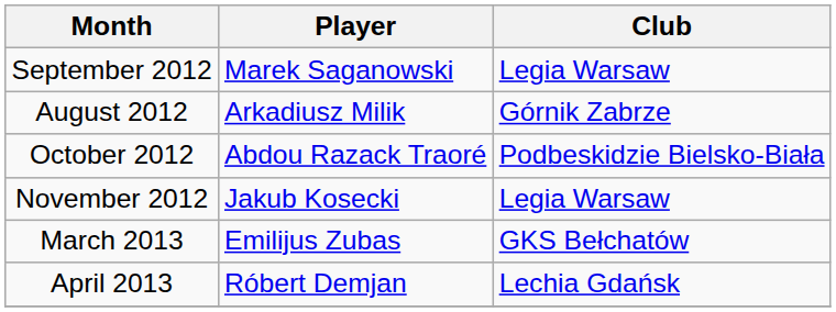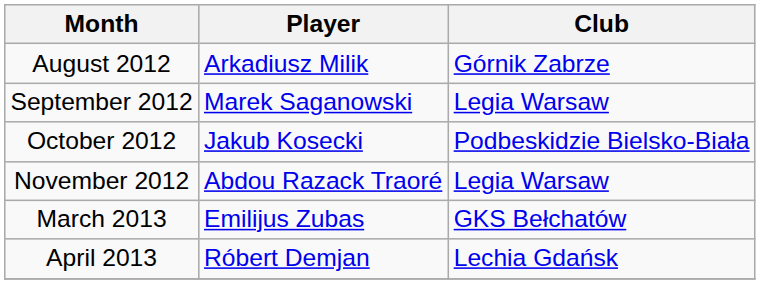rows swapped: August 2012 <-> September 2012
October 2012 | Player: Abdou Razack Traoré -> Jakub Kosecki
November 2012 | Player: Jakub Kosecki -> Abdou Razack Traoré
